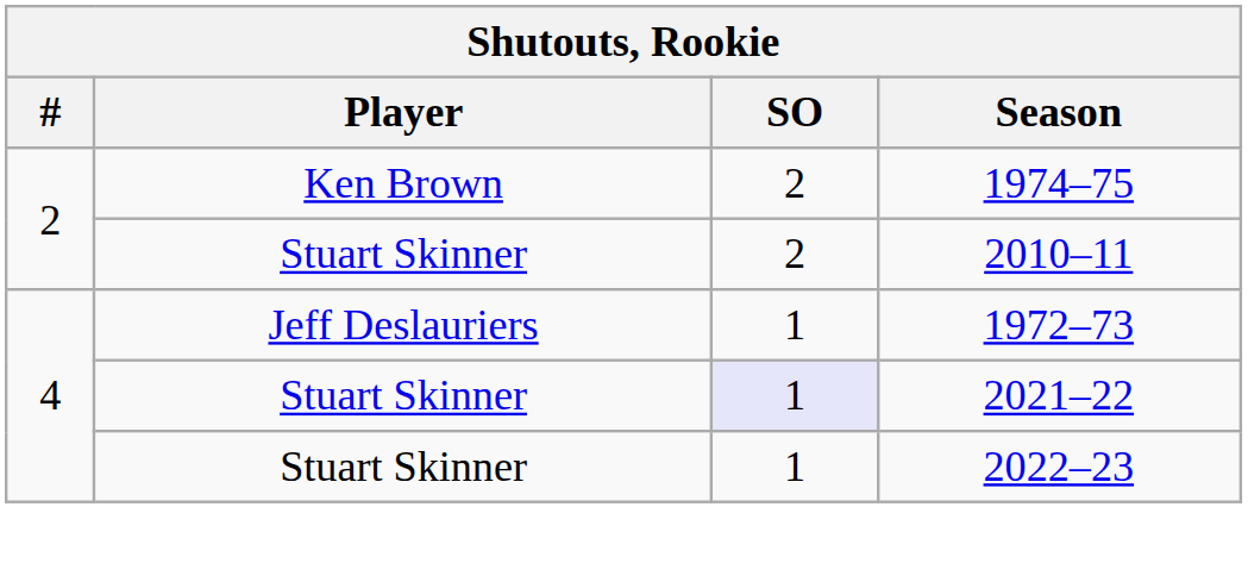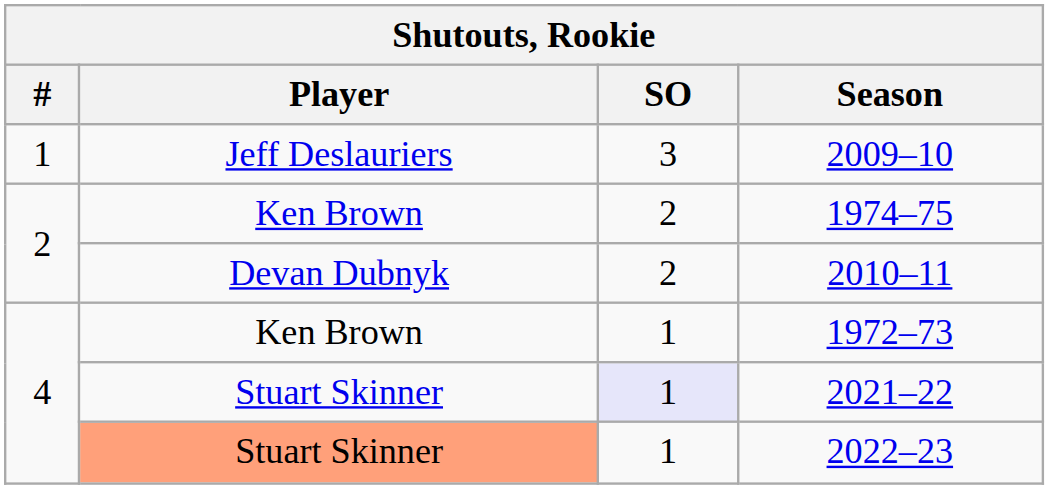+ row: 1 | Jeff Deslauriers | 3 | 2009–10
2010–11 | Player: Stuart Skinner -> Devan Dubnyk
1972–73 | Player: Jeff Deslauriers -> Ken Brown
2022–23 | Player: no background -> lightsalmon background
